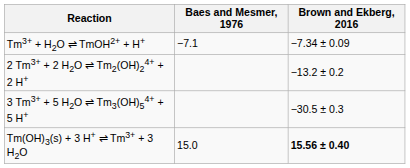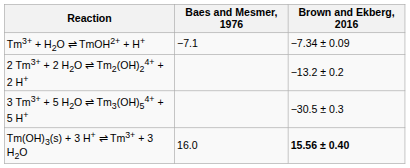Tm(OH)3(s) + 3 H+ ⇌ Tm3+ + 3 H2O | Baes and Mesmer, 1976: 15.0 -> 16.0
